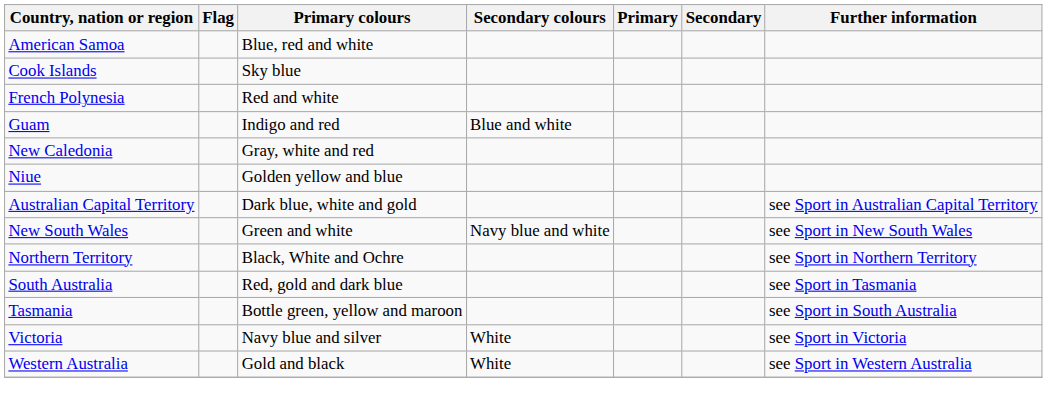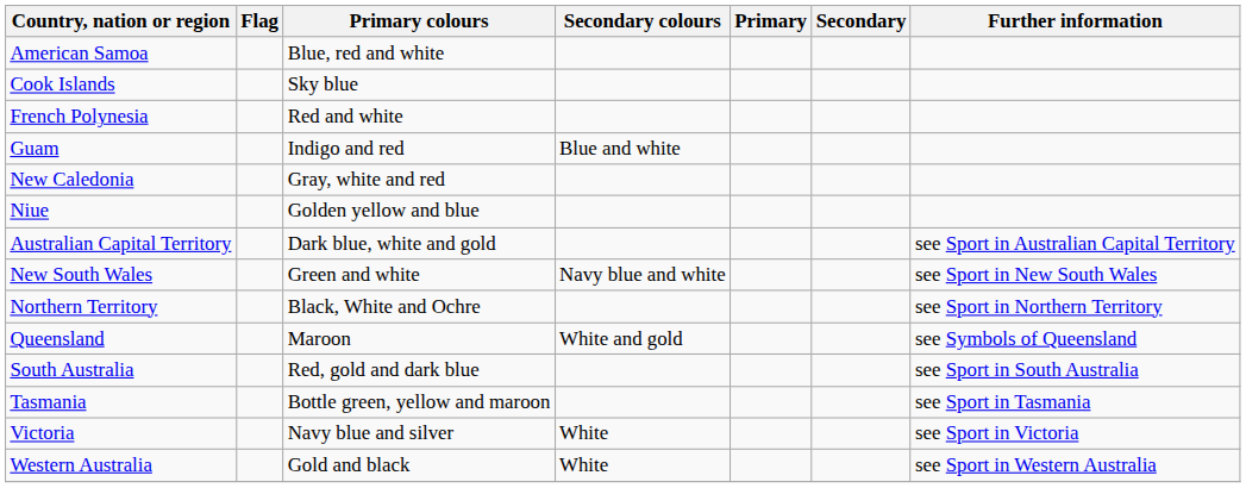+ row: Queensland | Maroon | White and gold | see Symbols of Queensland
South Australia | Further information: see Sport in Tasmania -> see Sport in South Australia
Tasmania | Further information: see Sport in South Australia -> see Sport in Tasmania
